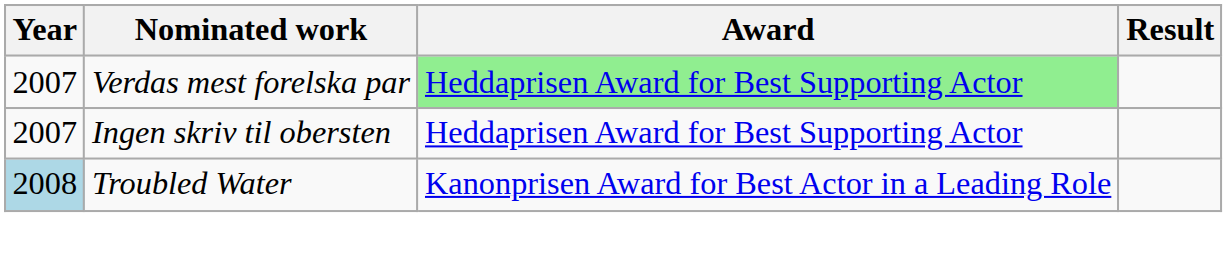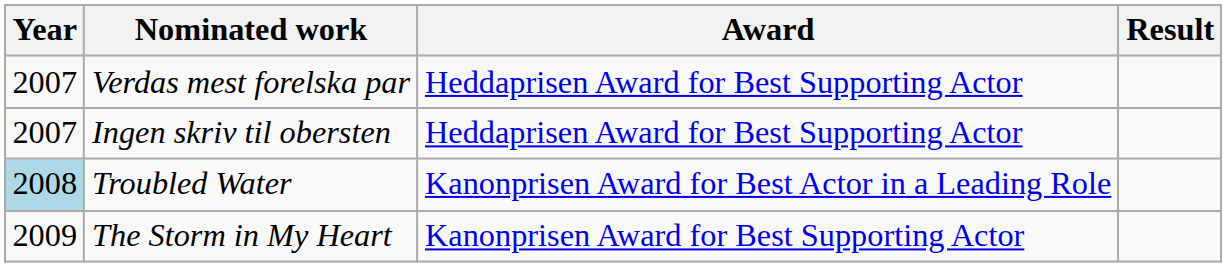Verdas mest forelska par | Award: lightgreen background -> no background
+ row: 2009 | The Storm in My Heart | Kanonprisen Award for Best Supporting Actor
